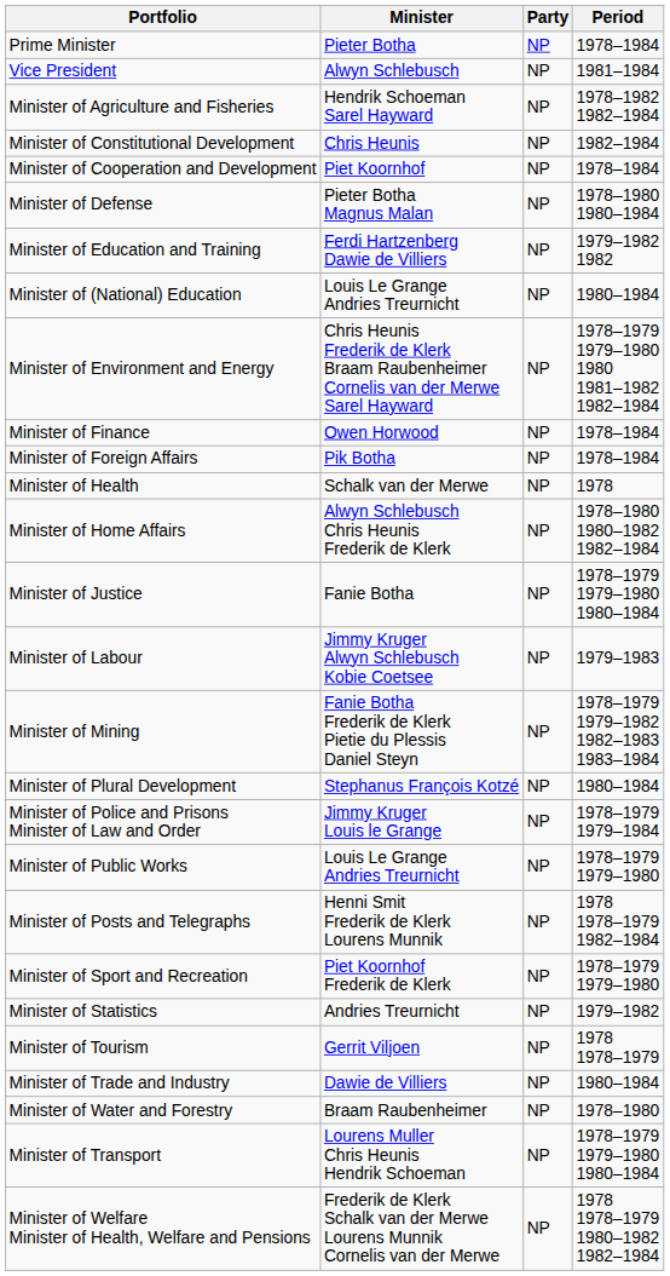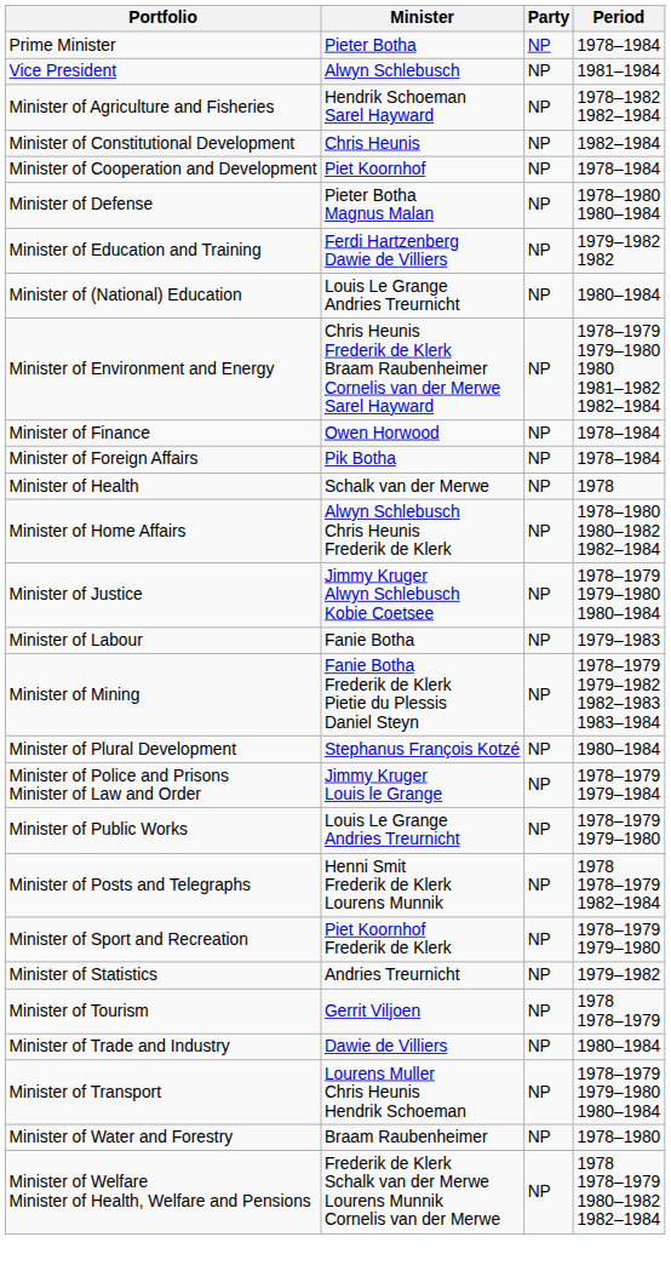Minister of Justice | Minister: Fanie Botha -> Jimmy Kruger Alwyn Schlebusch Kobie Coetsee
Minister of Labour | Minister: Jimmy Kruger Alwyn Schlebusch Kobie Coetsee -> Fanie Botha
rows swapped: Minister of Transport <-> Minister of Water and Forestry
